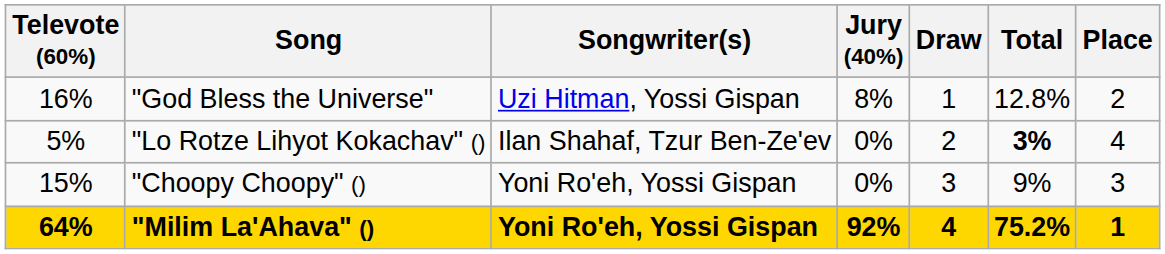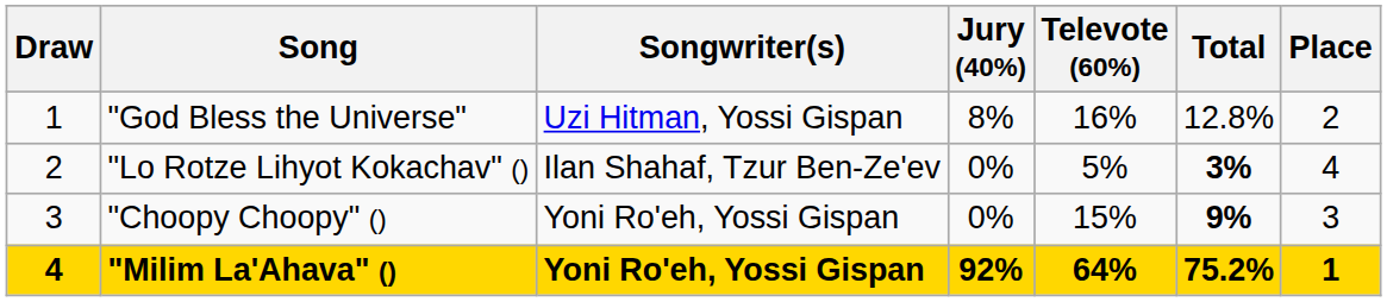columns swapped: Draw <-> Televote (60%)
"Choopy Choopy" () | Total: normal -> bold
